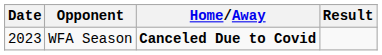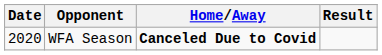WFA Season | Date: 2023 -> 2020
